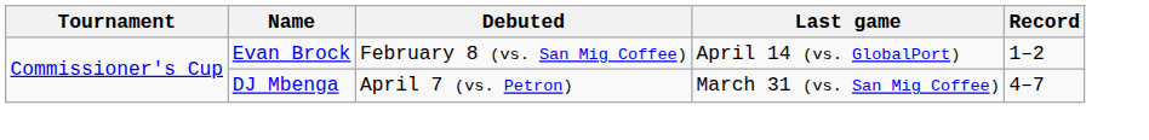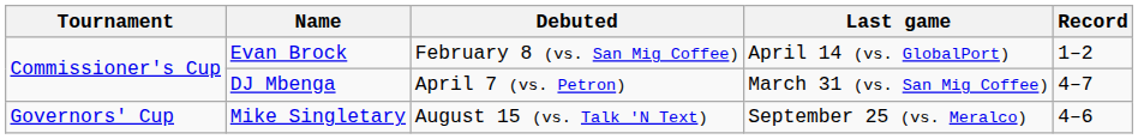+ row: Governors' Cup | Mike Singletary | August 15 (vs. Talk 'N Text) | September 25 (vs. Meralco) | 4–6
